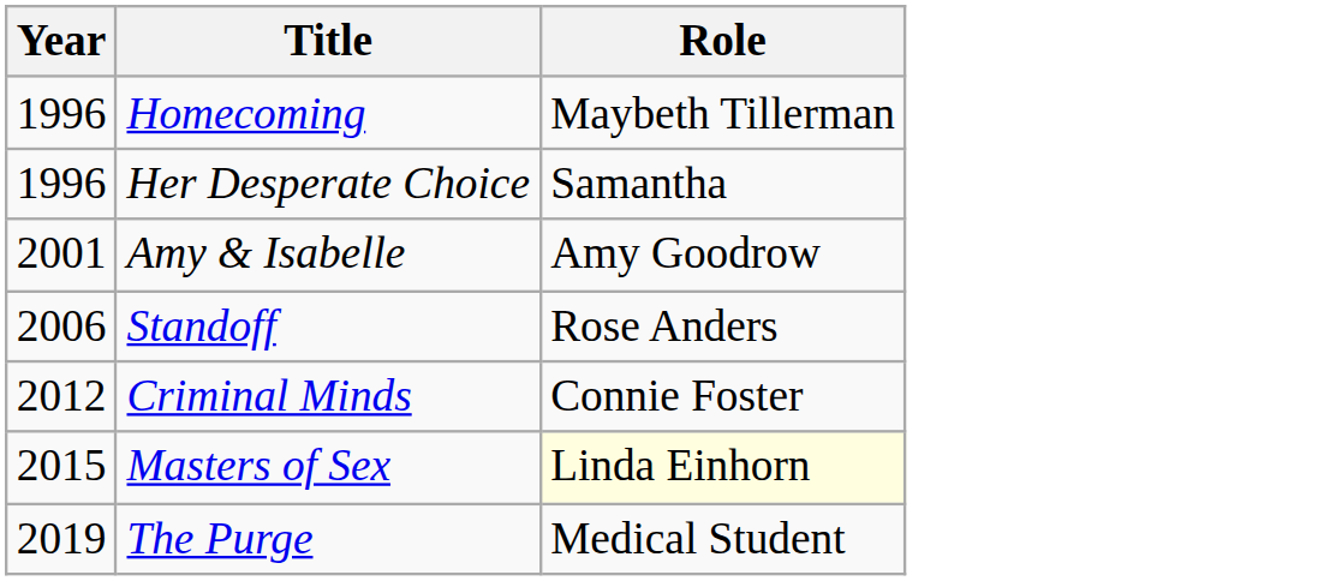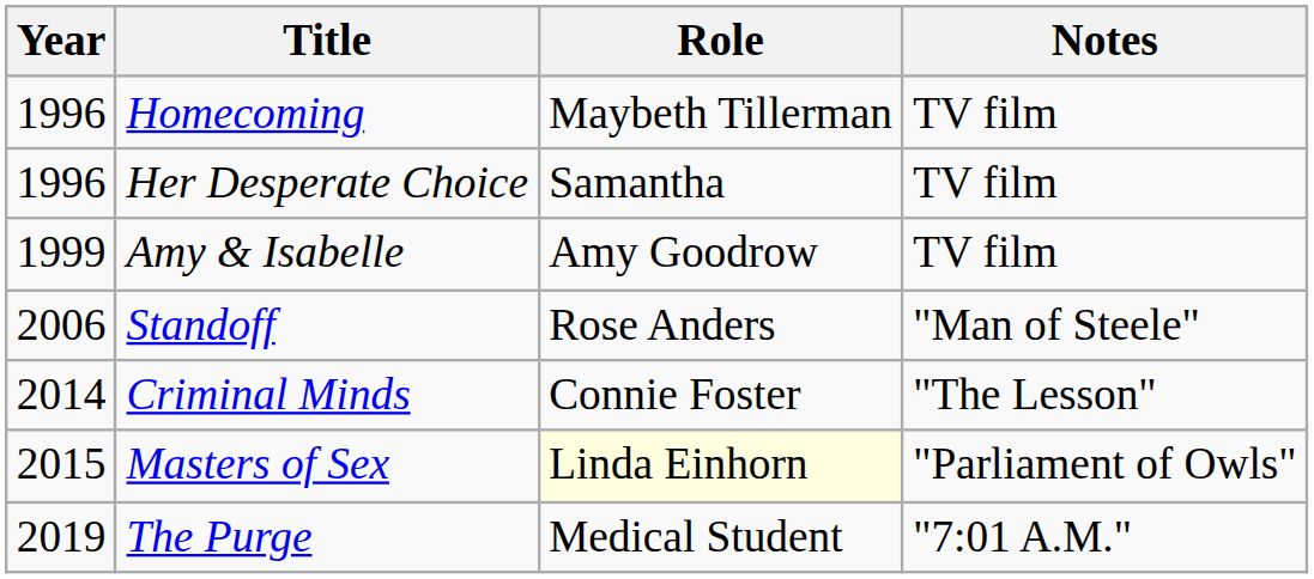+ column: Notes | TV film | TV film | TV film | "Man of Steele" | "The Lesson" | "Parliament of Owls" | "7:01 A.M."
Amy & Isabelle | Year: 2001 -> 1999
Criminal Minds | Year: 2012 -> 2014
